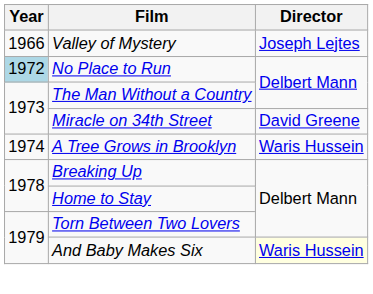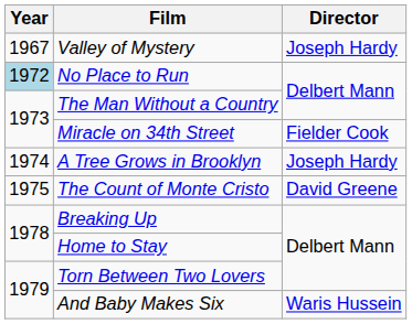Valley of Mystery | Year: 1966 -> 1967
Valley of Mystery | Director: Joseph Lejtes -> Joseph Hardy
Miracle on 34th Street | Director: David Greene -> Fielder Cook
A Tree Grows in Brooklyn | Director: Waris Hussein -> Joseph Hardy
+ row: 1975 | The Count of Monte Cristo | David Greene
And Baby Makes Six | Director: lightyellow background -> no background
